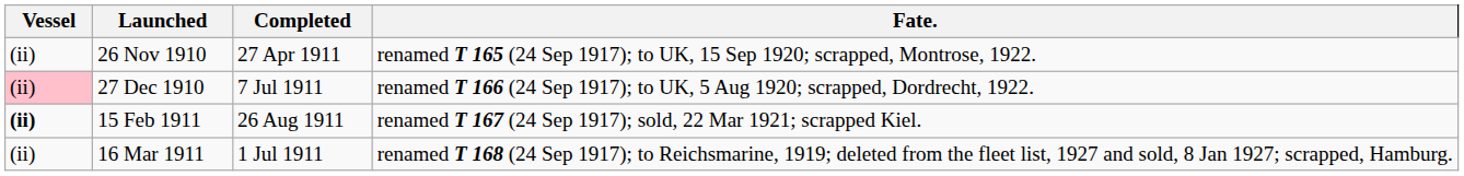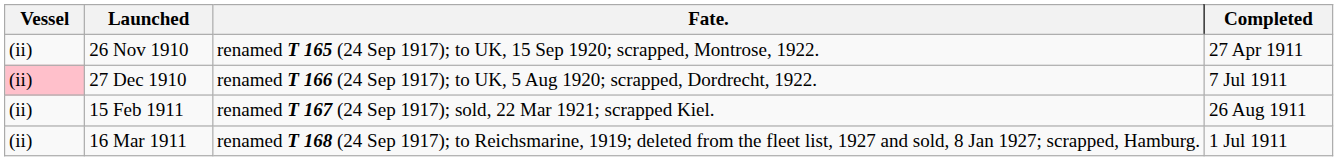columns swapped: Completed <-> Fate.
15 Feb 1911 | Vessel: bold -> normal
